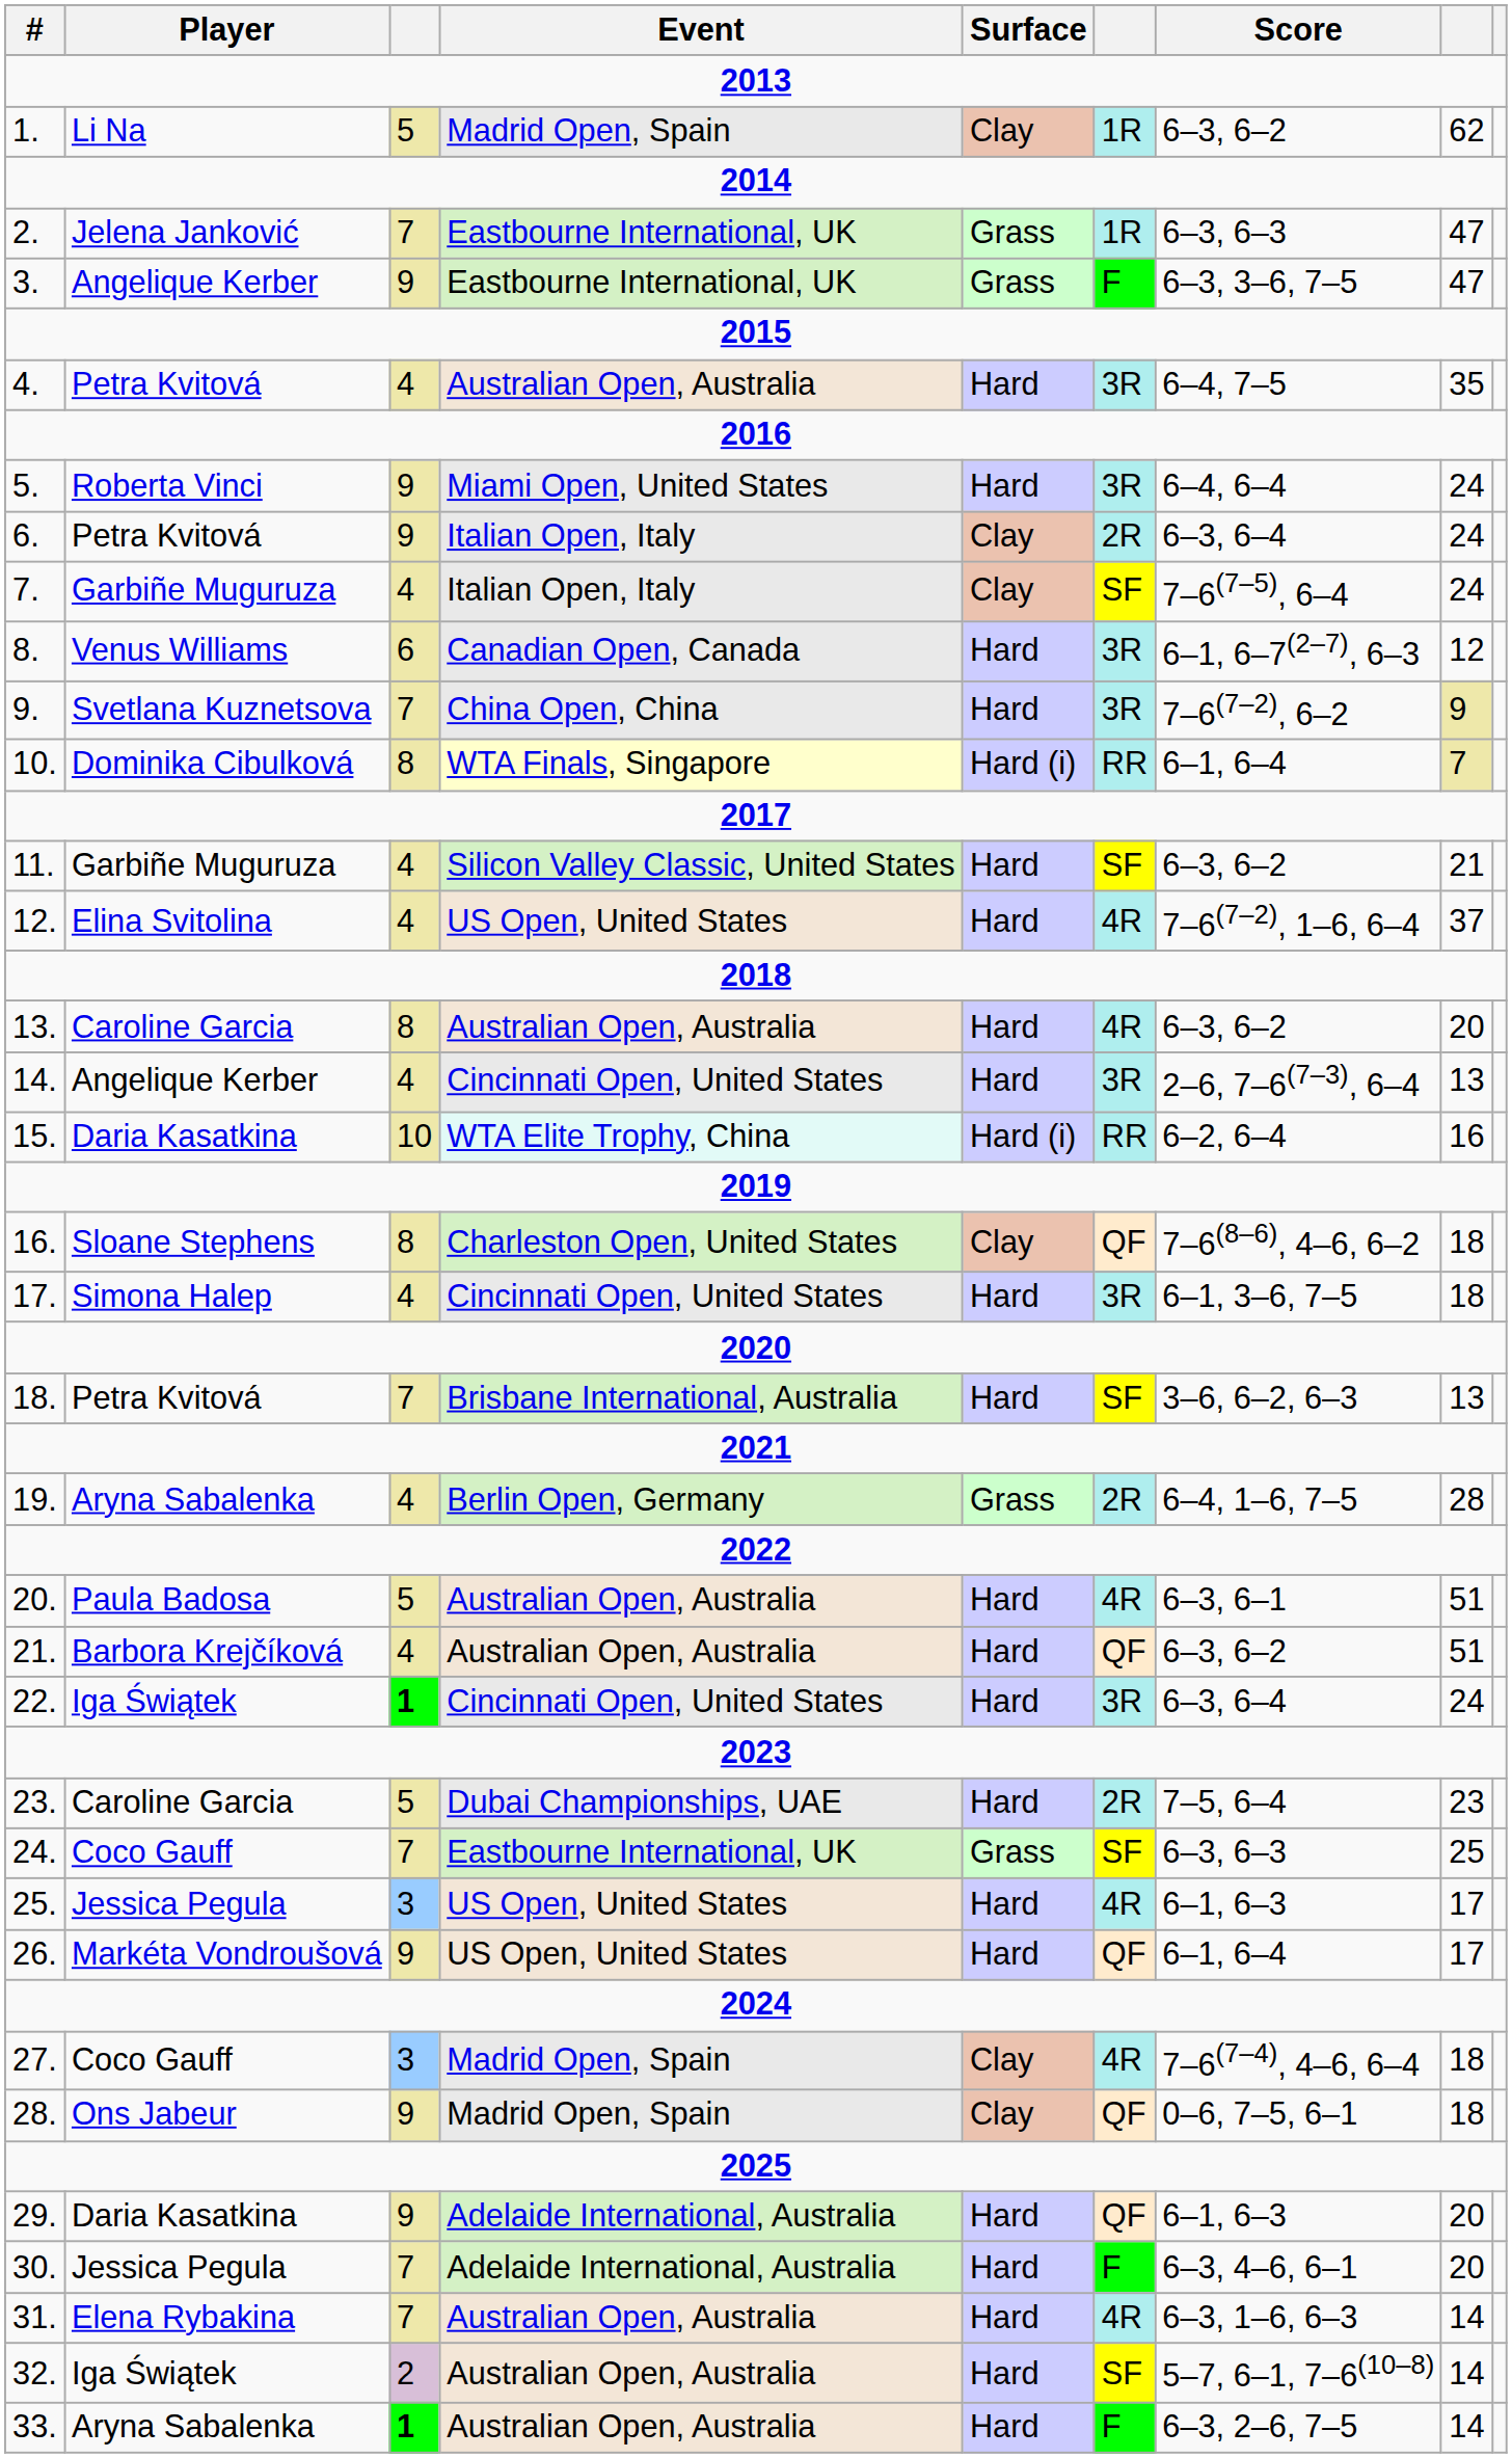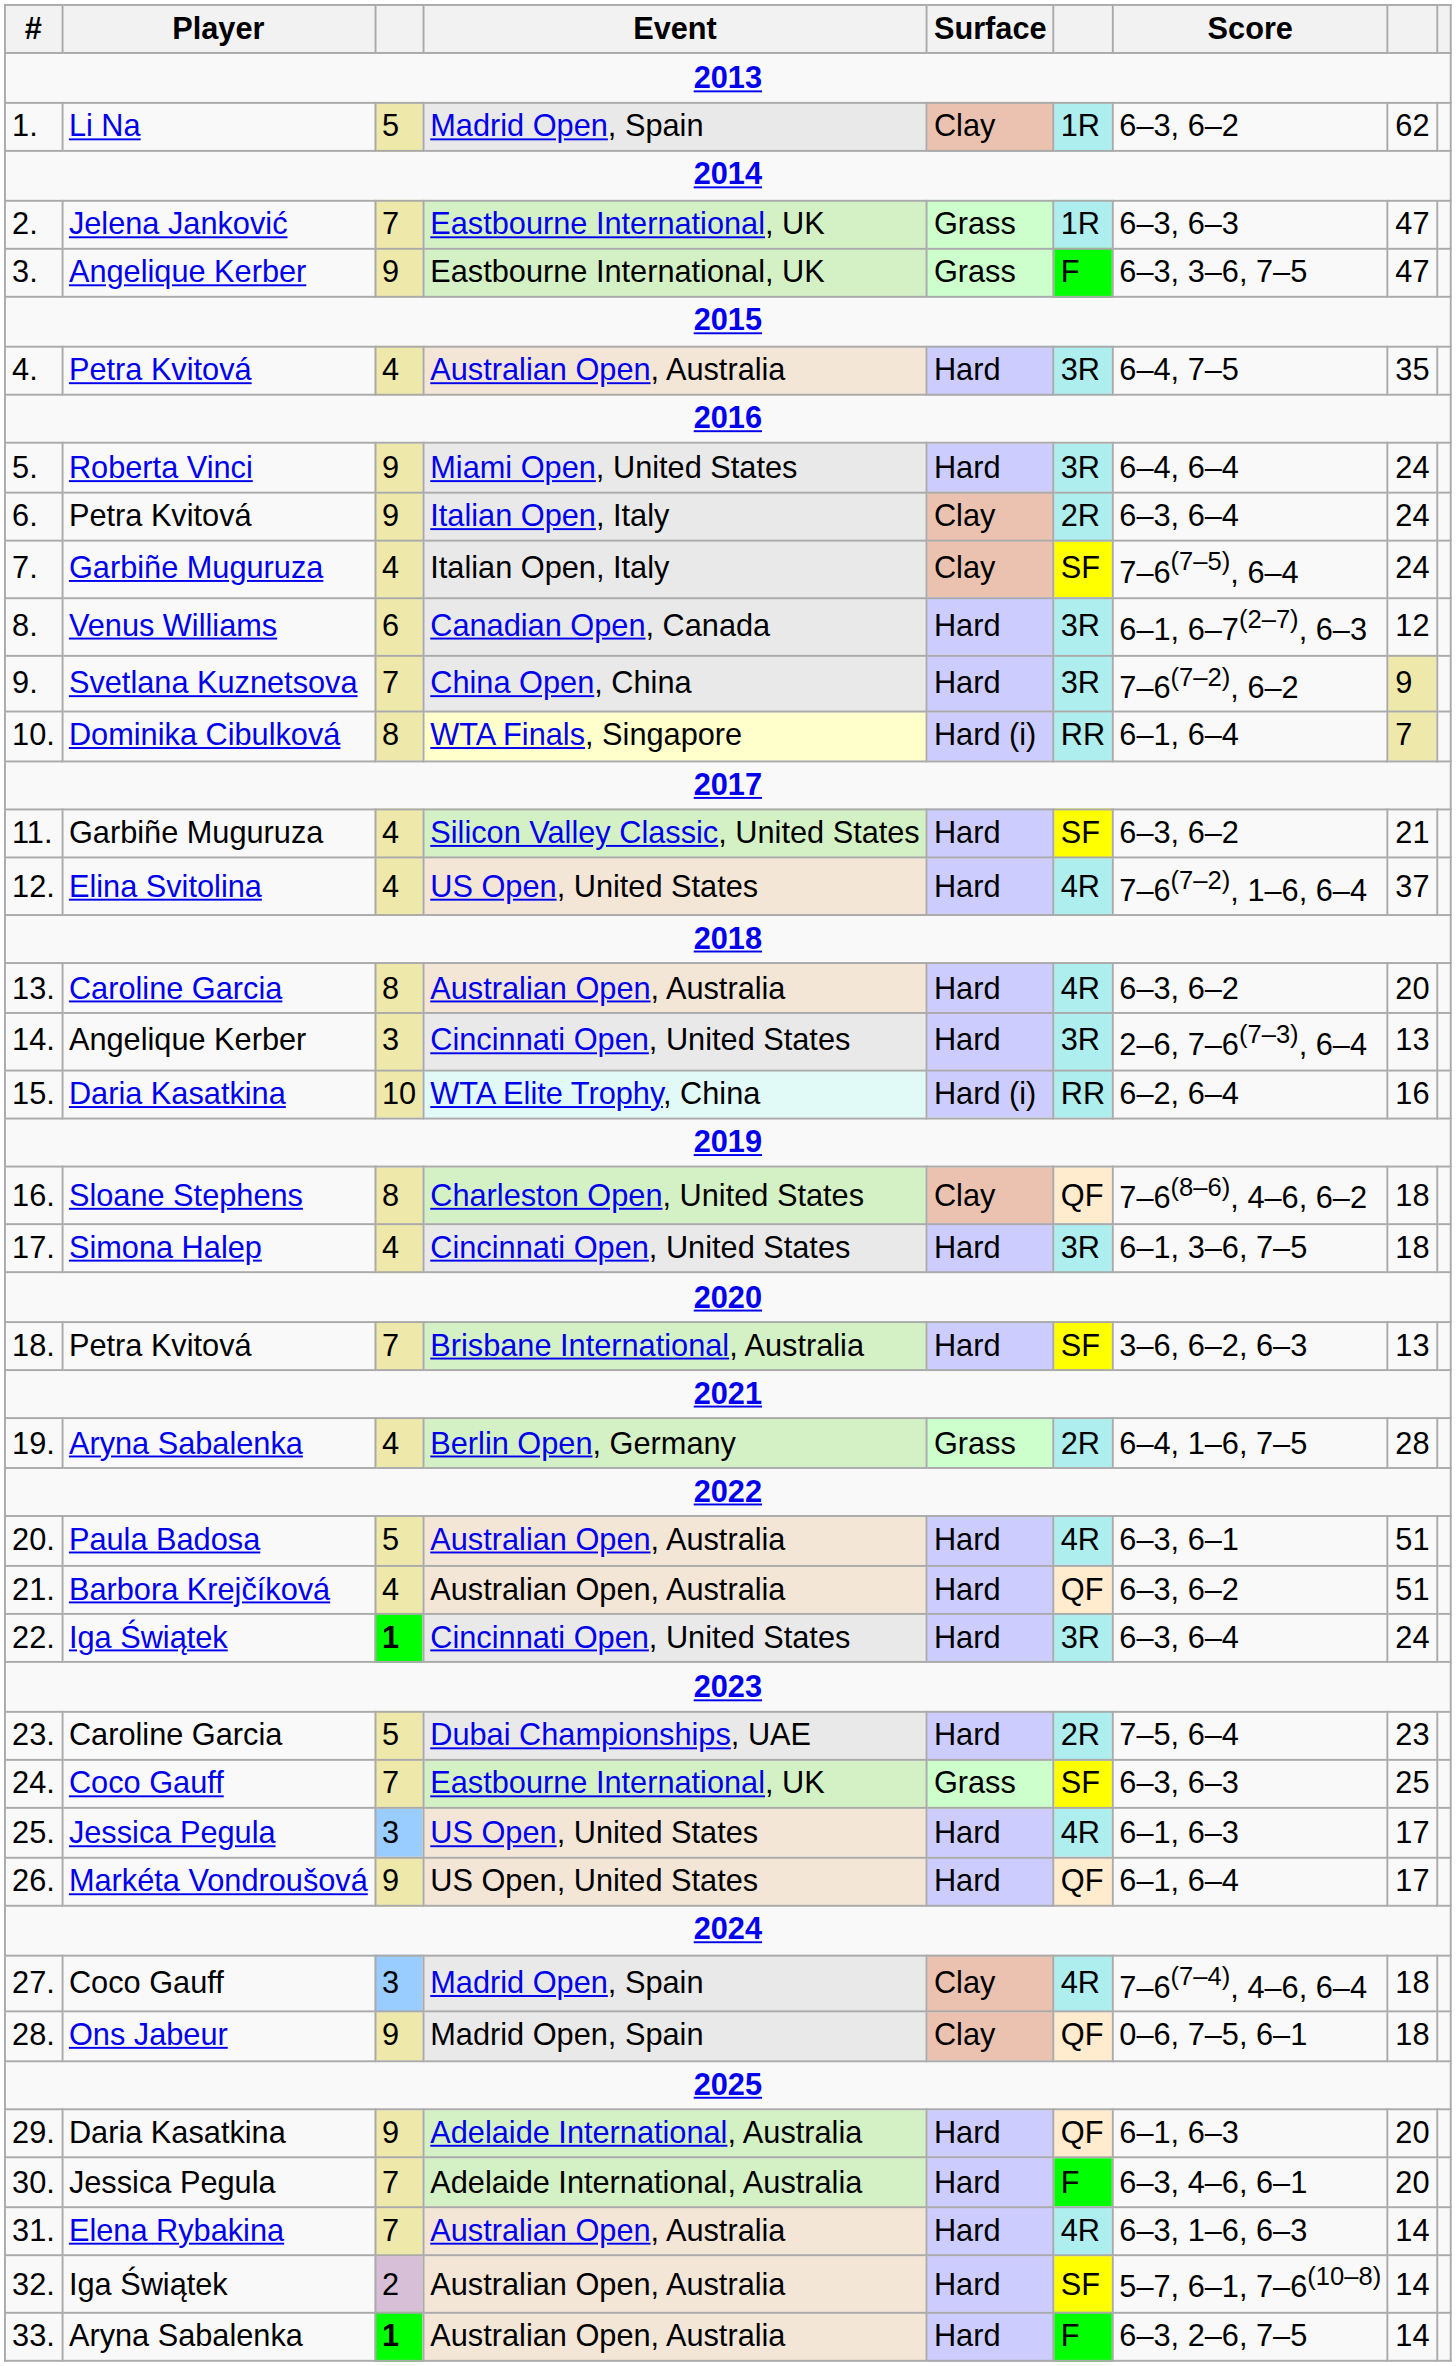14. | column 3: 4 -> 3
